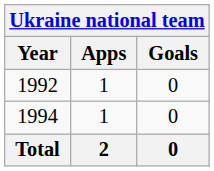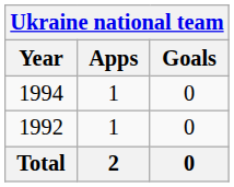rows swapped: 1992 <-> 1994
